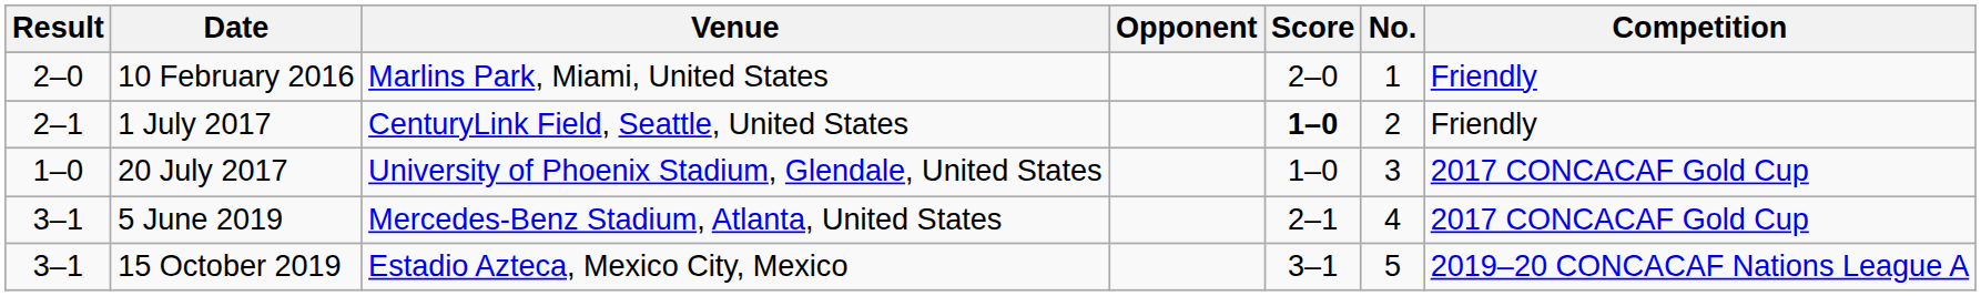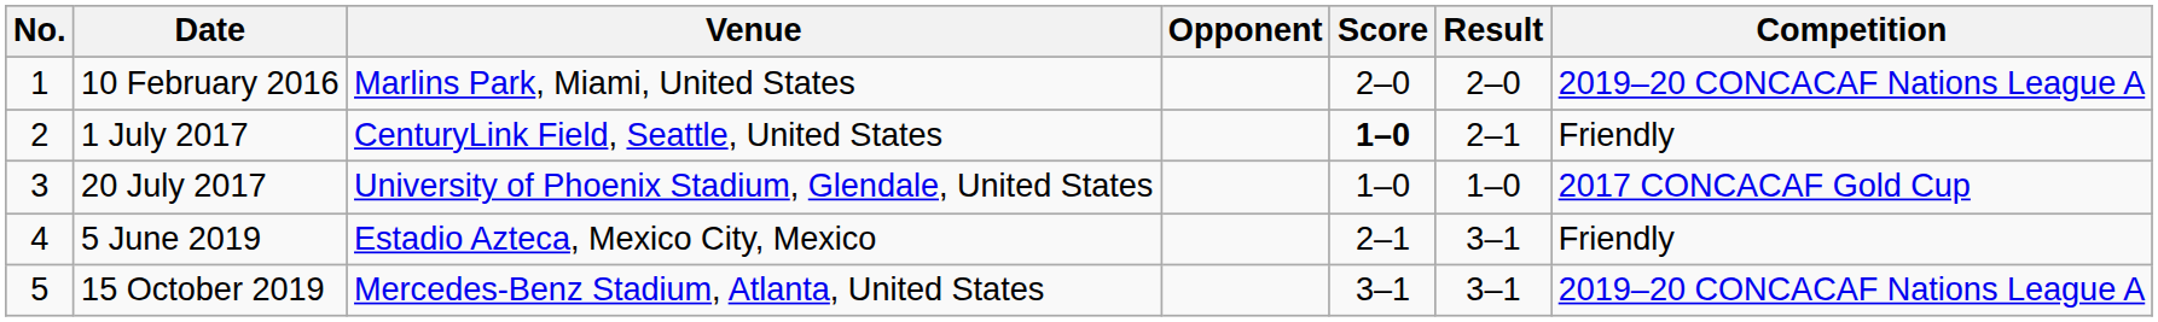columns swapped: No. <-> Result
10 February 2016 | Competition: Friendly -> 2019–20 CONCACAF Nations League A
5 June 2019 | Venue: Mercedes-Benz Stadium, Atlanta, United States -> Estadio Azteca, Mexico City, Mexico
5 June 2019 | Competition: 2017 CONCACAF Gold Cup -> Friendly
15 October 2019 | Venue: Estadio Azteca, Mexico City, Mexico -> Mercedes-Benz Stadium, Atlanta, United States
